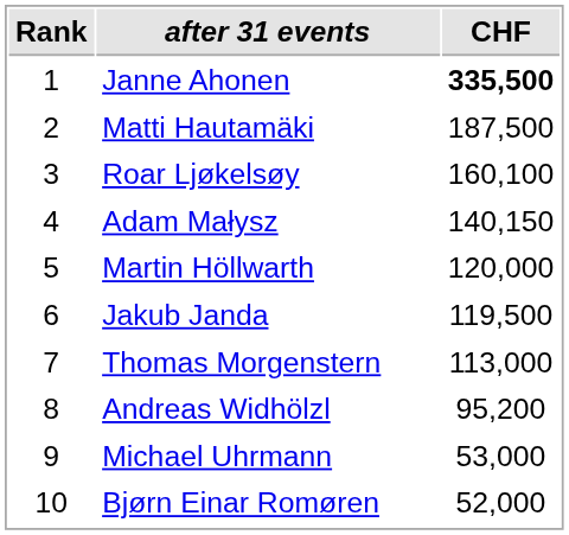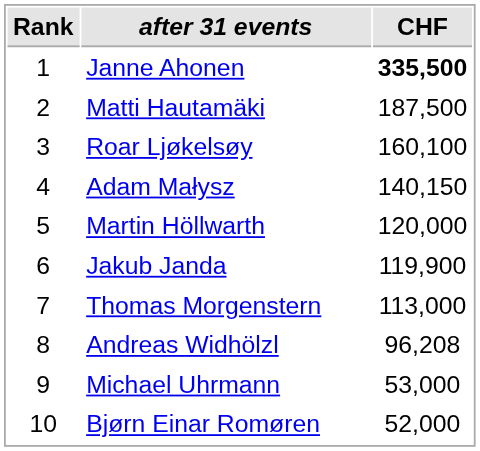Jakub Janda | CHF: 119,500 -> 119,900
Andreas Widhölzl | CHF: 95,200 -> 96,208
